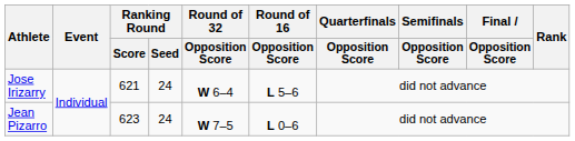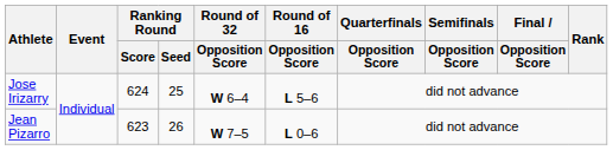Jose Irizarry | Ranking Round / Score: 621 -> 624
Jose Irizarry | Ranking Round / Seed: 24 -> 25
Jean Pizarro | Ranking Round / Seed: 24 -> 26
